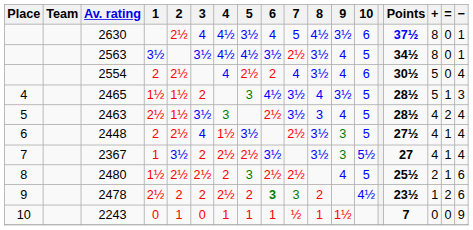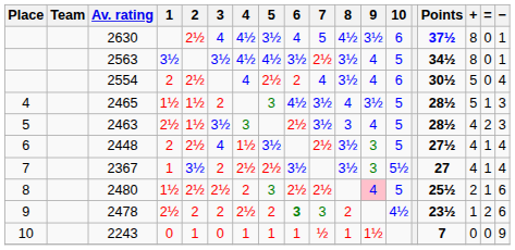2463 | −: 4 -> 3
2480 | 9: no background -> pink background
